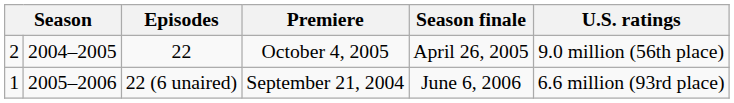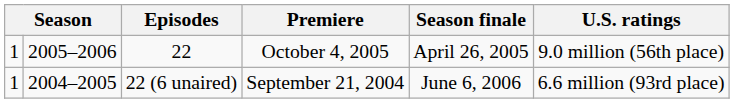22 | column 1: 2 -> 1
22 | column 2: 2004–2005 -> 2005–2006
22 (6 unaired) | column 2: 2005–2006 -> 2004–2005
